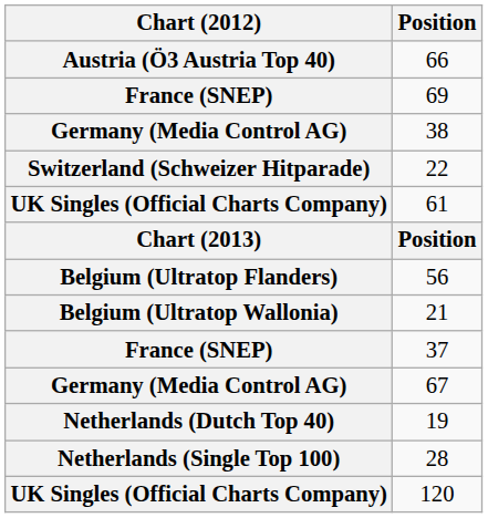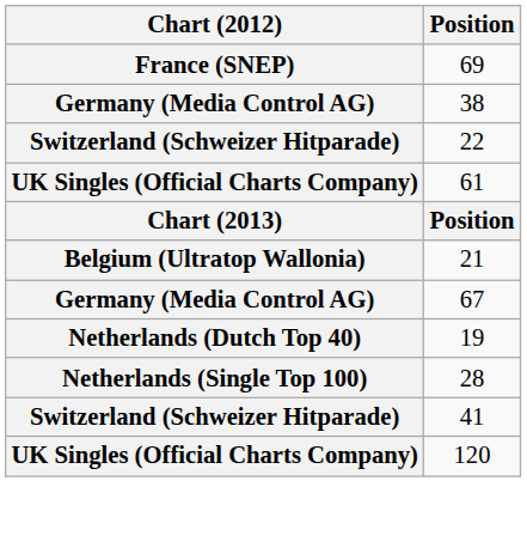- row: Austria (Ö3 Austria Top 40) | 66
- row: Belgium (Ultratop Flanders) | 56
- row: France (SNEP) | 37
+ row: Switzerland (Schweizer Hitparade) | 41
